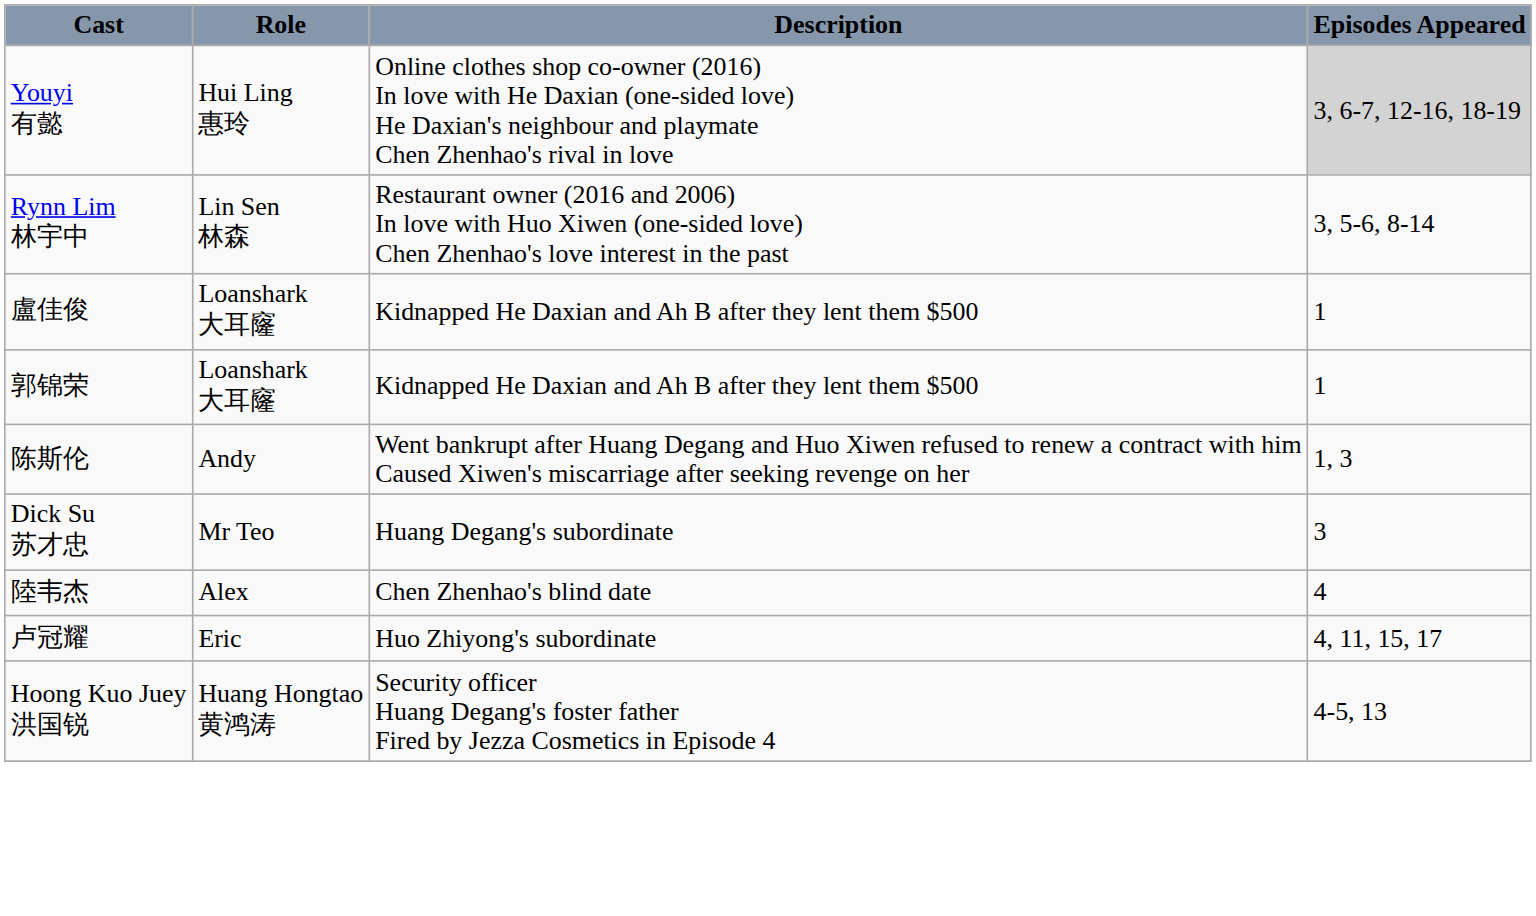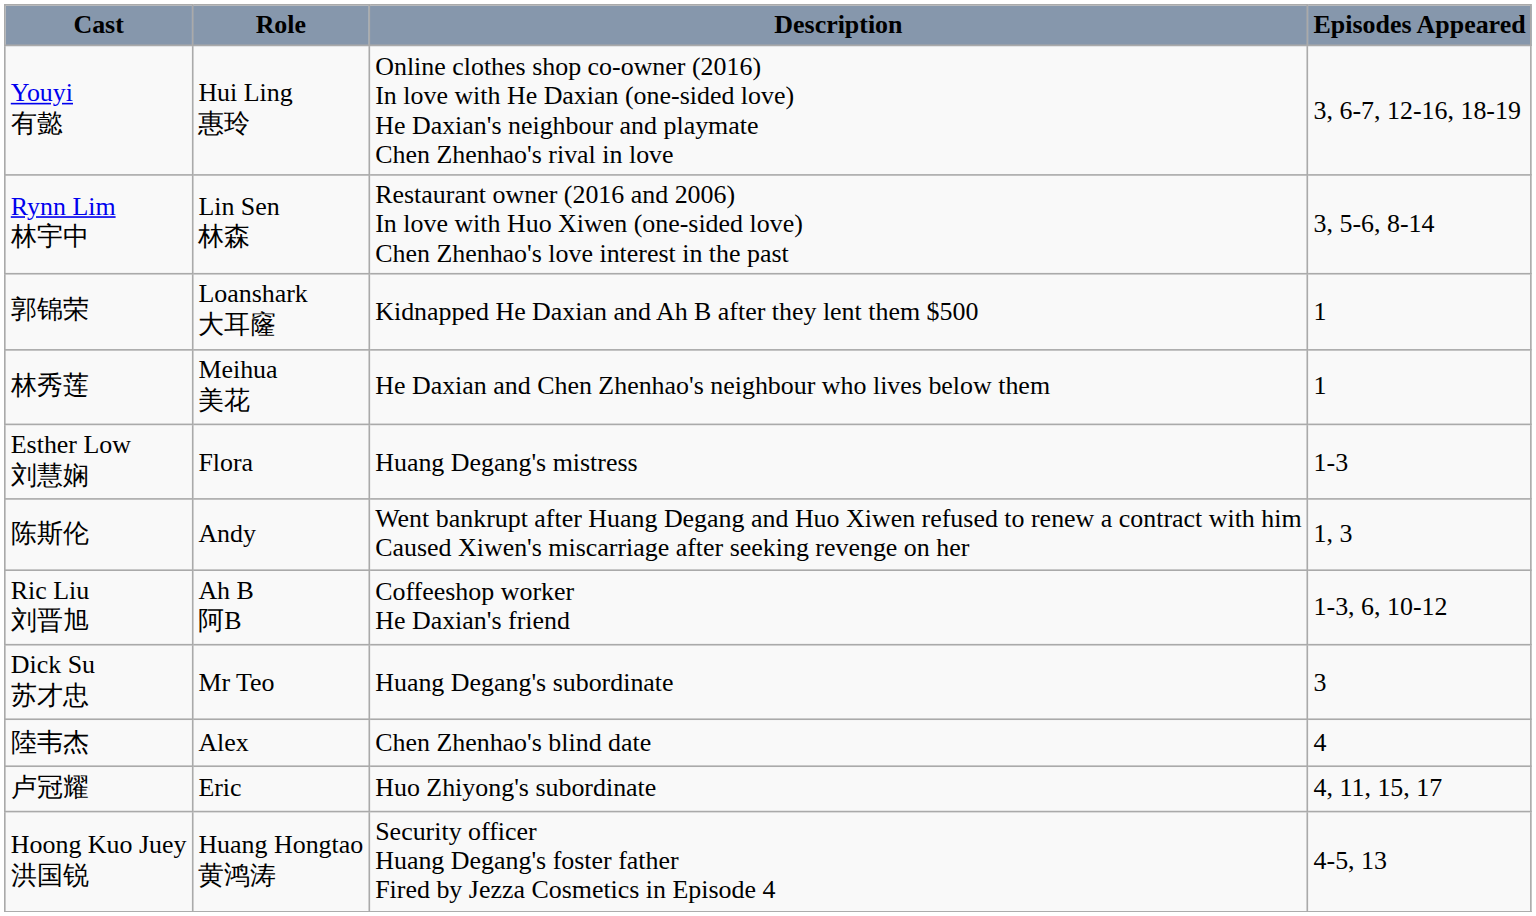Youyi 有懿 | Episodes Appeared: lightgrey background -> no background
- row: 盧佳俊 | Loanshark 大耳窿 | Kidnapped He Daxian and Ah B after they lent them $500 | 1
+ row: 林秀莲 | Meihua 美花 | He Daxian and Chen Zhenhao's neighbour who lives below them | 1
+ row: Esther Low 刘慧娴 | Flora | Huang Degang's mistress | 1-3
+ row: Ric Liu 刘晋旭 | Ah B 阿B | Coffeeshop worker He Daxian's friend | 1-3, 6, 10-12
